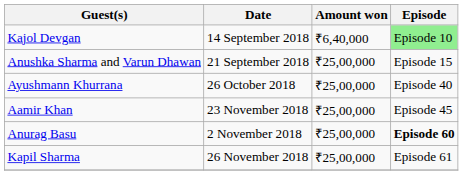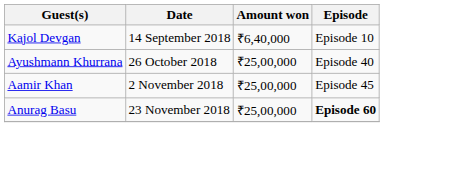Kajol Devgan | Episode: lightgreen background -> no background
- row: Anushka Sharma and Varun Dhawan | 21 September 2018 | ₹25,00,000 | Episode 15
Aamir Khan | Date: 23 November 2018 -> 2 November 2018
Anurag Basu | Date: 2 November 2018 -> 23 November 2018
- row: Kapil Sharma | 26 November 2018 | ₹25,00,000 | Episode 61
